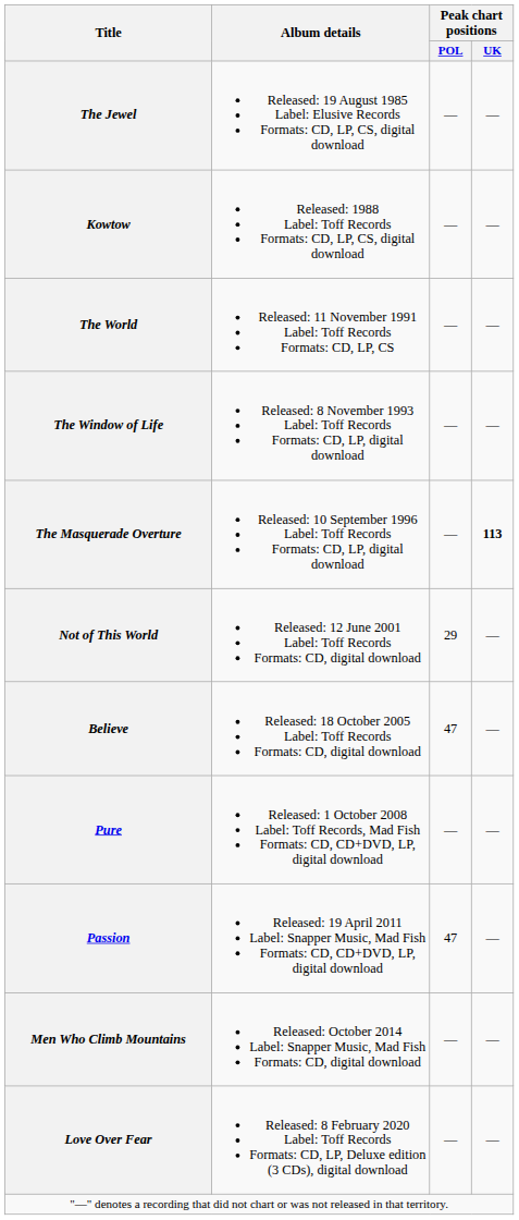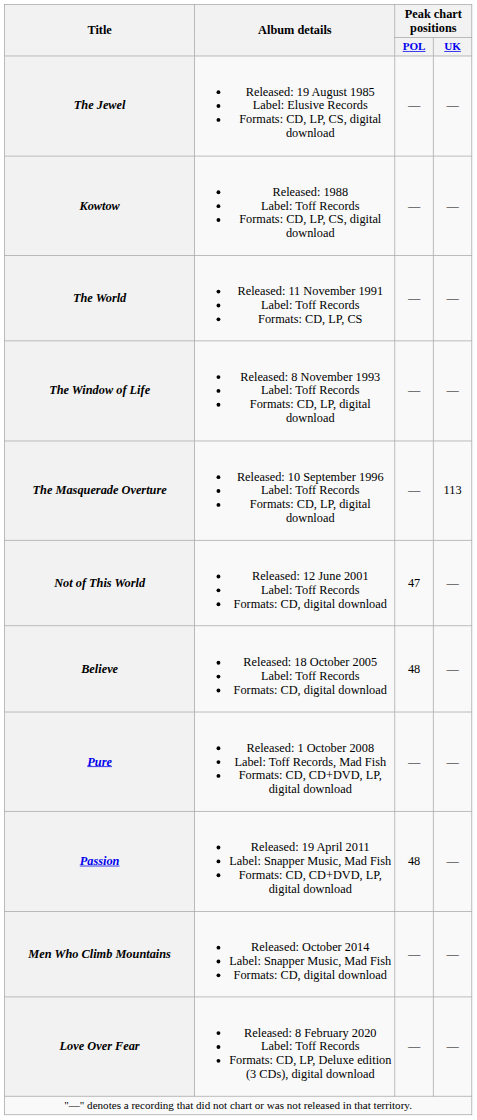The Masquerade Overture | Peak chart positions / UK: bold -> normal
Not of This World | Peak chart positions / POL: 29 -> 47
Believe | Peak chart positions / POL: 47 -> 48
Passion | Peak chart positions / POL: 47 -> 48
